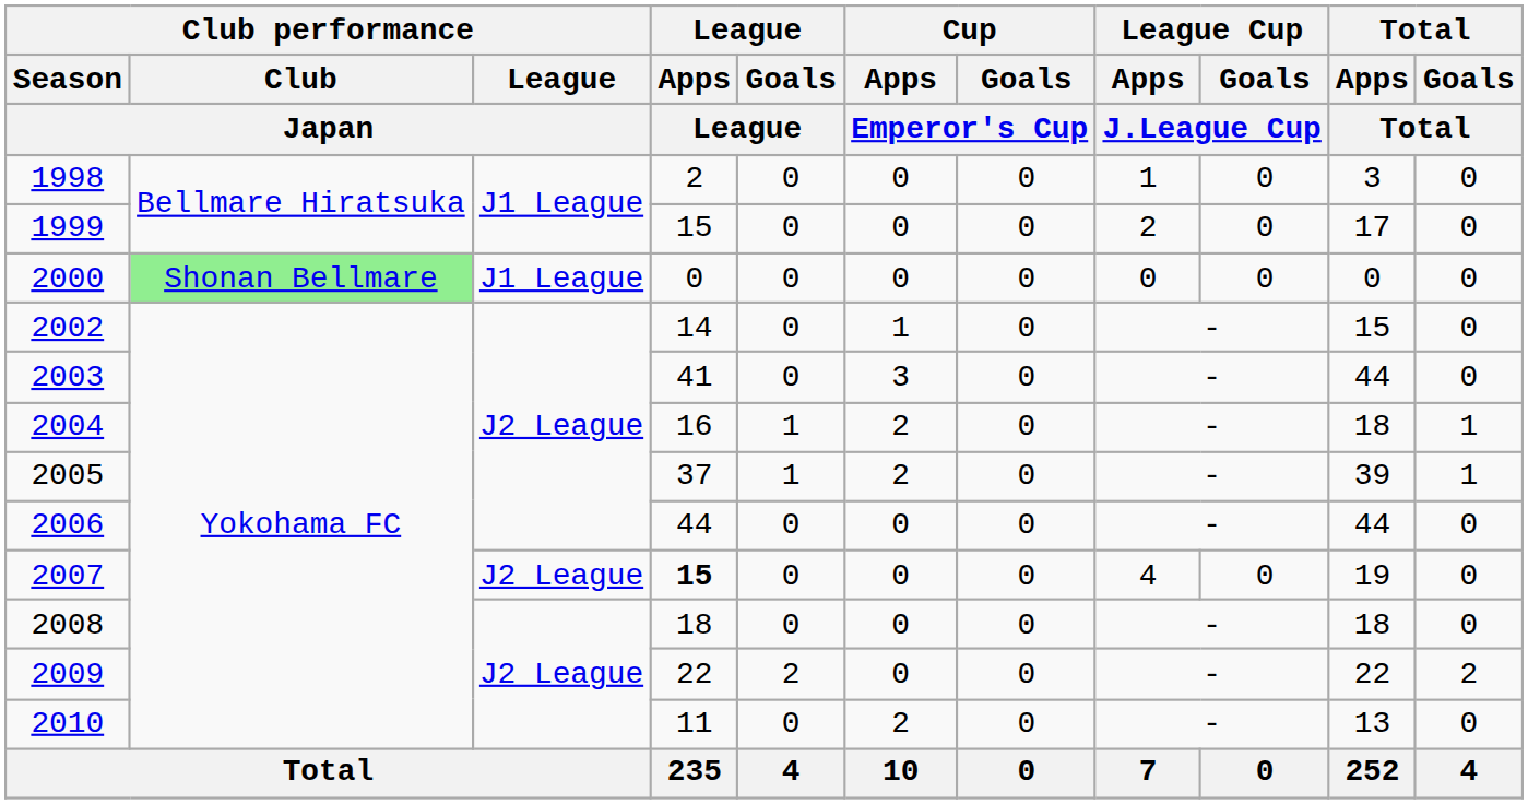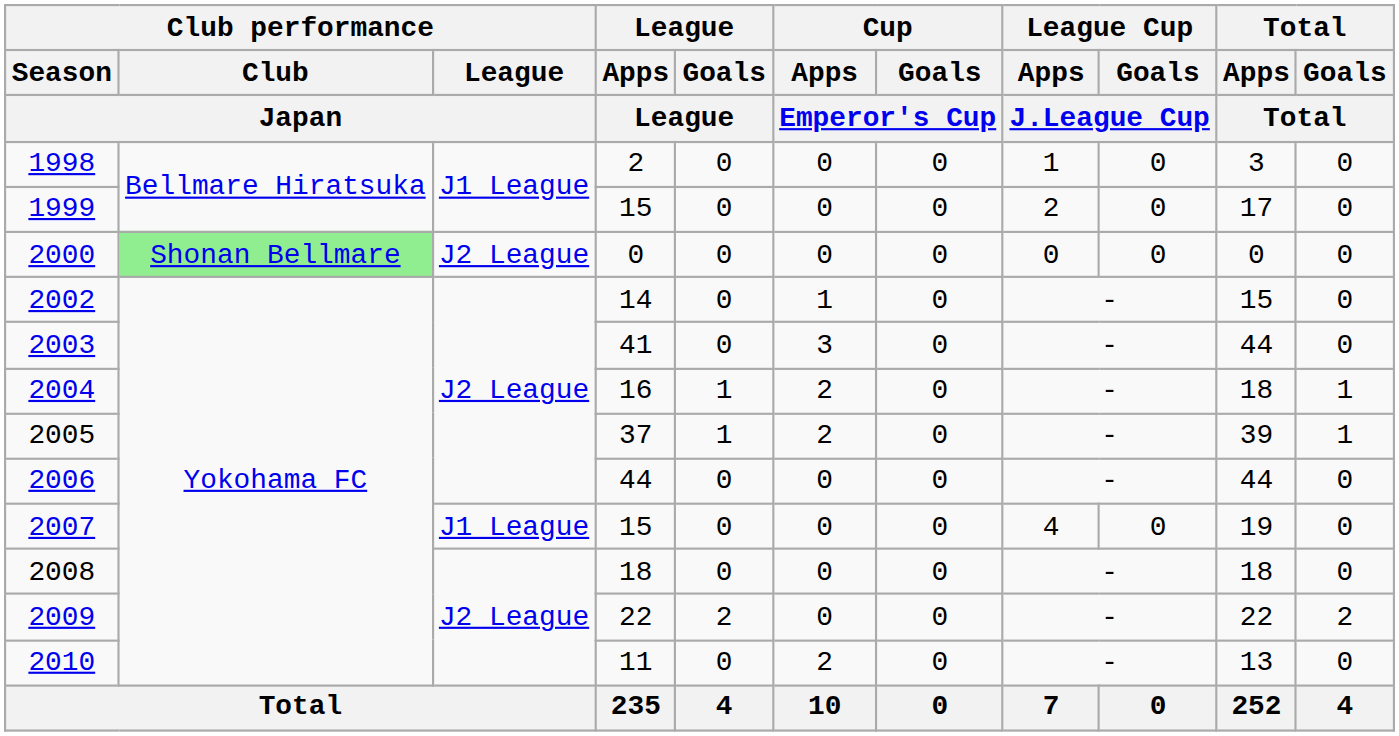2000 | Club performance / League / Japan: J1 League -> J2 League
2007 | Club performance / League / Japan: J2 League -> J1 League
2007 | League / Apps / League: bold -> normal
